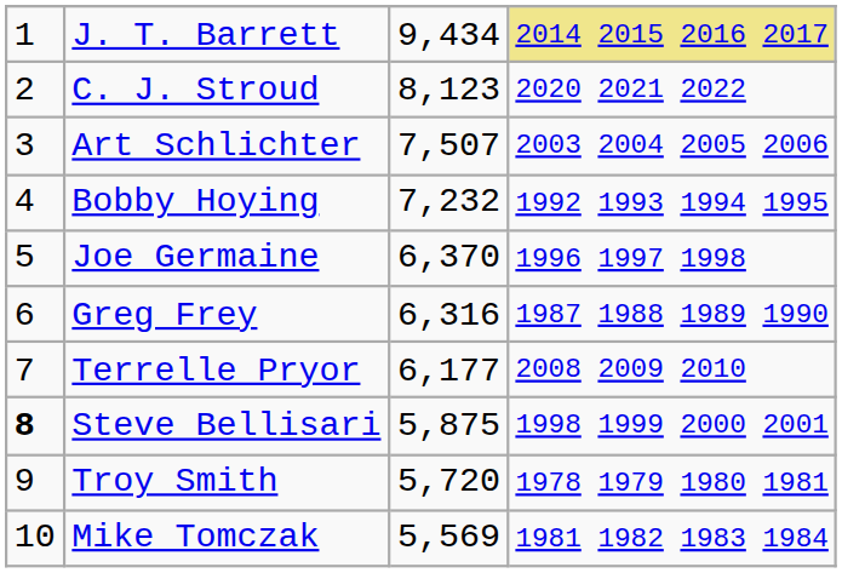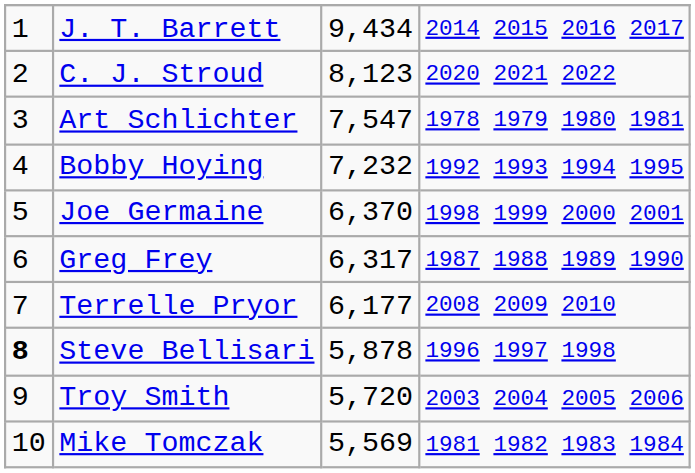J. T. Barrett | column 4: khaki background -> no background
Art Schlichter | column 3: 7,507 -> 7,547
Art Schlichter | column 4: 2003 2004 2005 2006 -> 1978 1979 1980 1981
Joe Germaine | column 4: 1996 1997 1998 -> 1998 1999 2000 2001
Greg Frey | column 3: 6,316 -> 6,317
Steve Bellisari | column 3: 5,875 -> 5,878
Steve Bellisari | column 4: 1998 1999 2000 2001 -> 1996 1997 1998
Troy Smith | column 4: 1978 1979 1980 1981 -> 2003 2004 2005 2006
